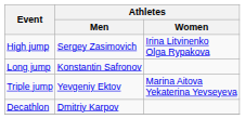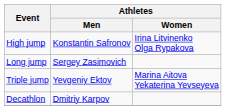High jump | Athletes / Men: Sergey Zasimovich -> Konstantin Safronov
Long jump | Athletes / Men: Konstantin Safronov -> Sergey Zasimovich
